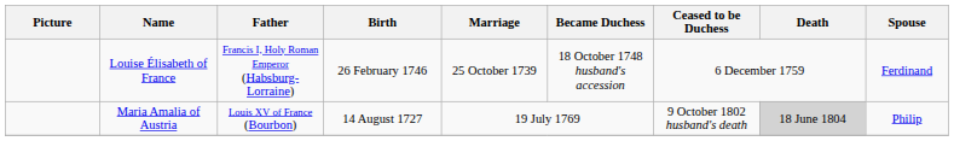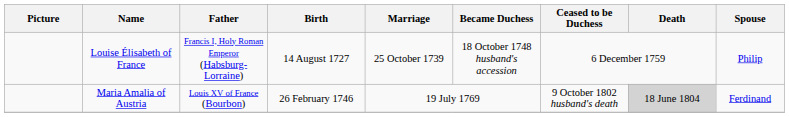Louise Élisabeth of France | Birth: 26 February 1746 -> 14 August 1727
Louise Élisabeth of France | Spouse: Ferdinand -> Philip
Maria Amalia of Austria | Birth: 14 August 1727 -> 26 February 1746
Maria Amalia of Austria | Spouse: Philip -> Ferdinand
